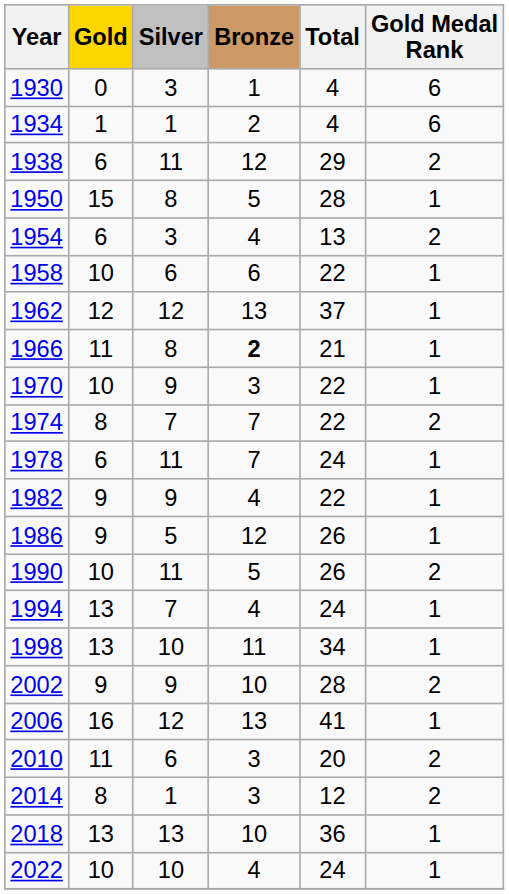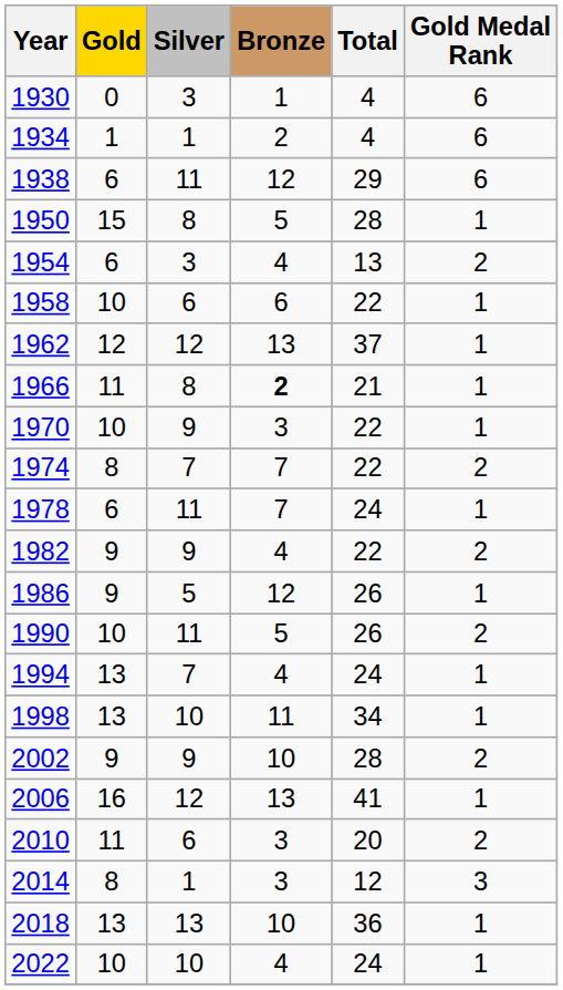1938 | Gold Medal Rank: 2 -> 6
1982 | Gold Medal Rank: 1 -> 2
2014 | Gold Medal Rank: 2 -> 3
